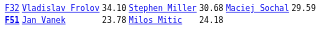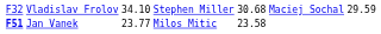Jan Vanek | column 3: 23.78 -> 23.77
Jan Vanek | column 5: 24.18 -> 23.58
